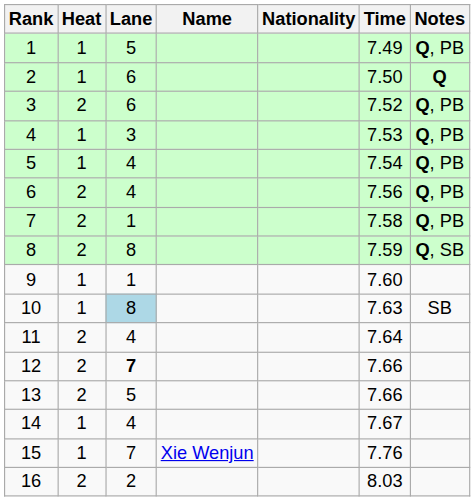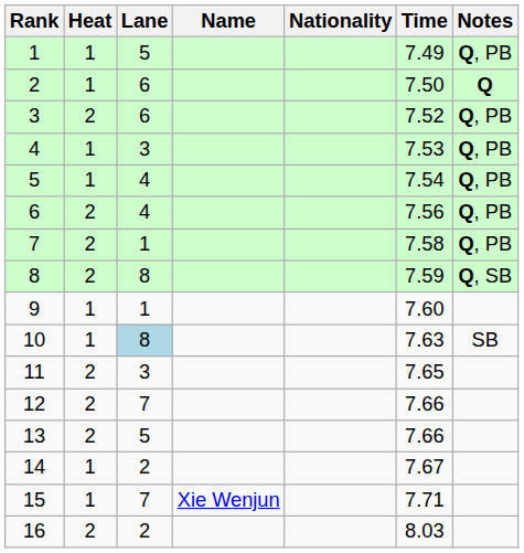11 | Lane: 4 -> 3
11 | Time: 7.64 -> 7.65
12 | Lane: bold -> normal
14 | Lane: 4 -> 2
15 | Time: 7.76 -> 7.71
